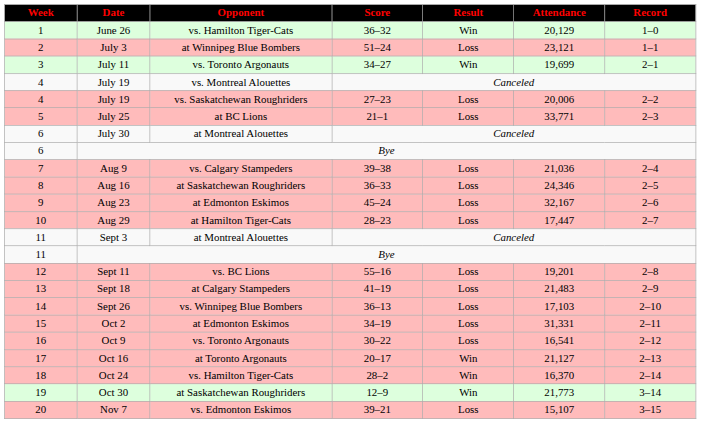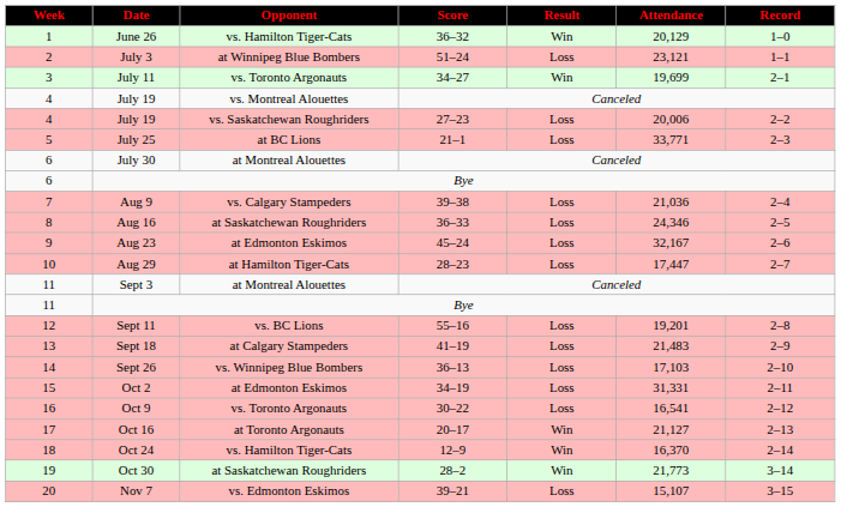Oct 24 | Score: 28–2 -> 12–9
Oct 30 | Score: 12–9 -> 28–2
